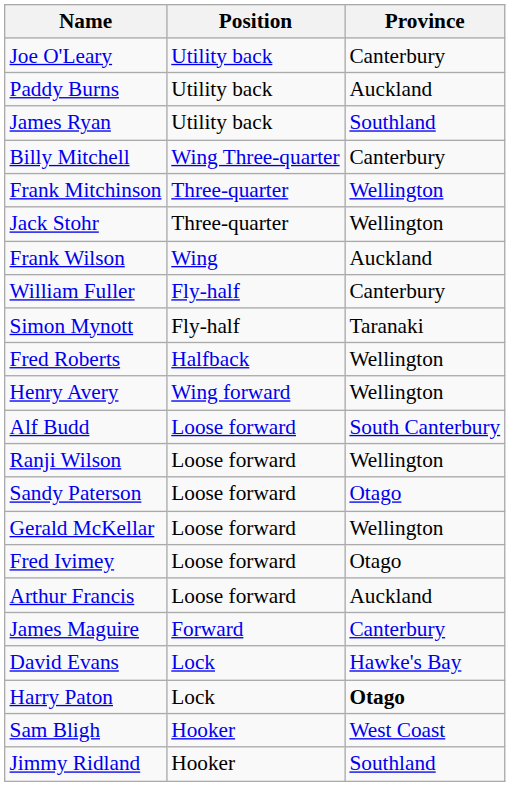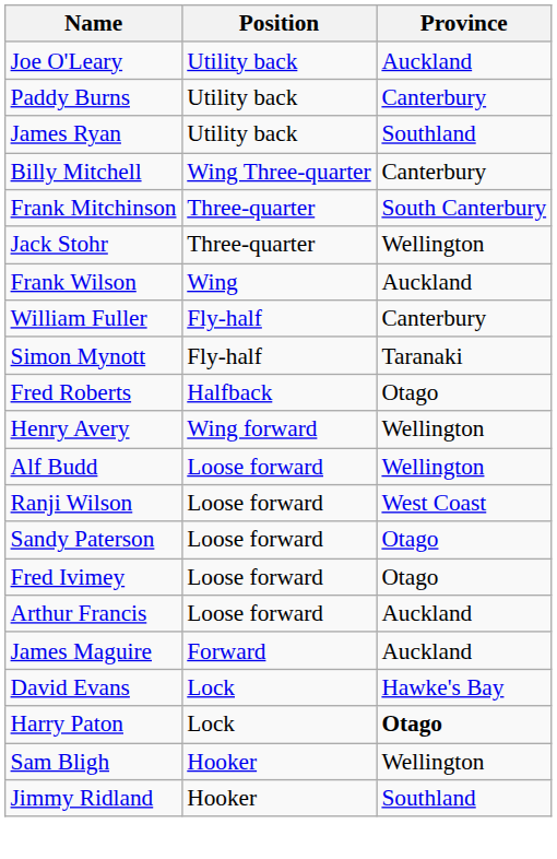Joe O'Leary | Province: Canterbury -> Auckland
Paddy Burns | Province: Auckland -> Canterbury
Frank Mitchinson | Province: Wellington -> South Canterbury
Fred Roberts | Province: Wellington -> Otago
Alf Budd | Province: South Canterbury -> Wellington
Ranji Wilson | Province: Wellington -> West Coast
- row: Gerald McKellar | Loose forward | Wellington
James Maguire | Province: Canterbury -> Auckland
Sam Bligh | Province: West Coast -> Wellington
